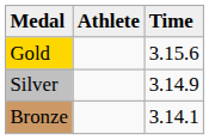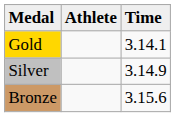Gold | Time: 3.15.6 -> 3.14.1
Bronze | Time: 3.14.1 -> 3.15.6
